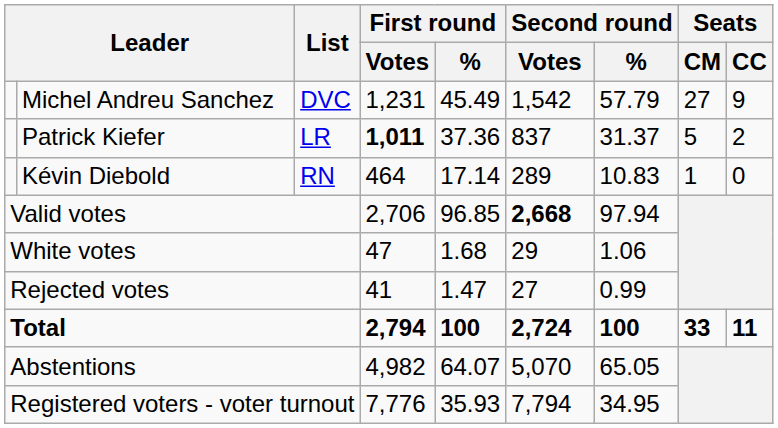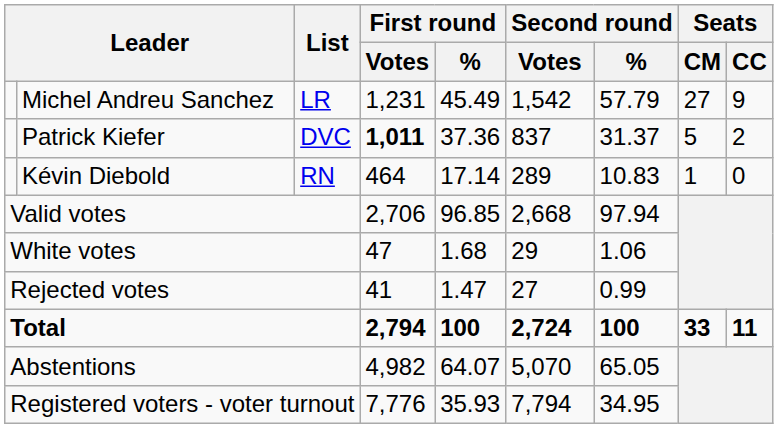Michel Andreu Sanchez | List: DVC -> LR
Patrick Kiefer | List: LR -> DVC
Valid votes | Second round / Votes: bold -> normal
